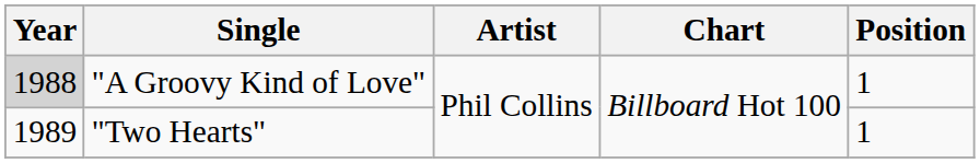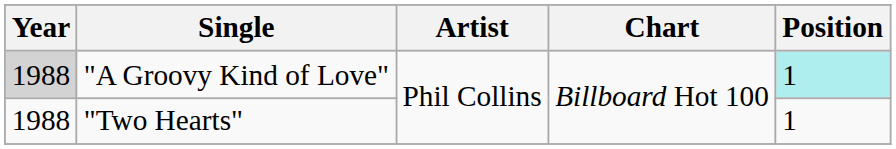"A Groovy Kind of Love" | Position: no background -> paleturquoise background
"Two Hearts" | Year: 1989 -> 1988
